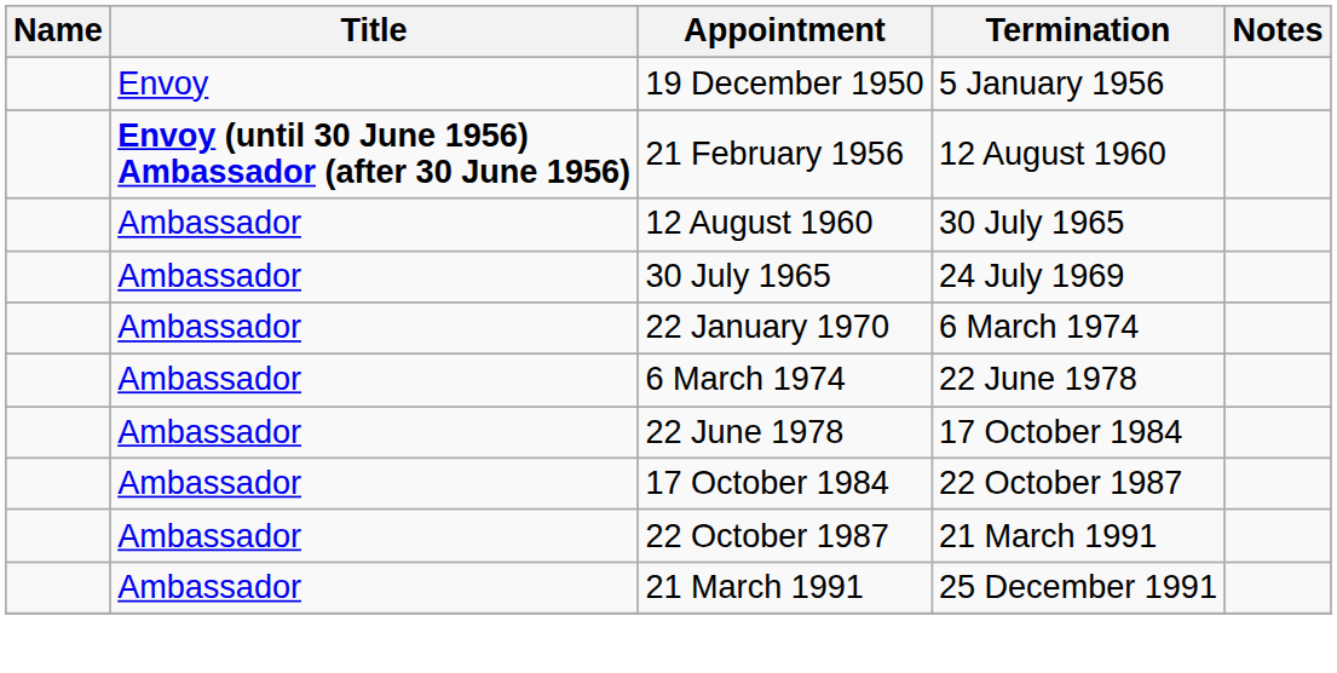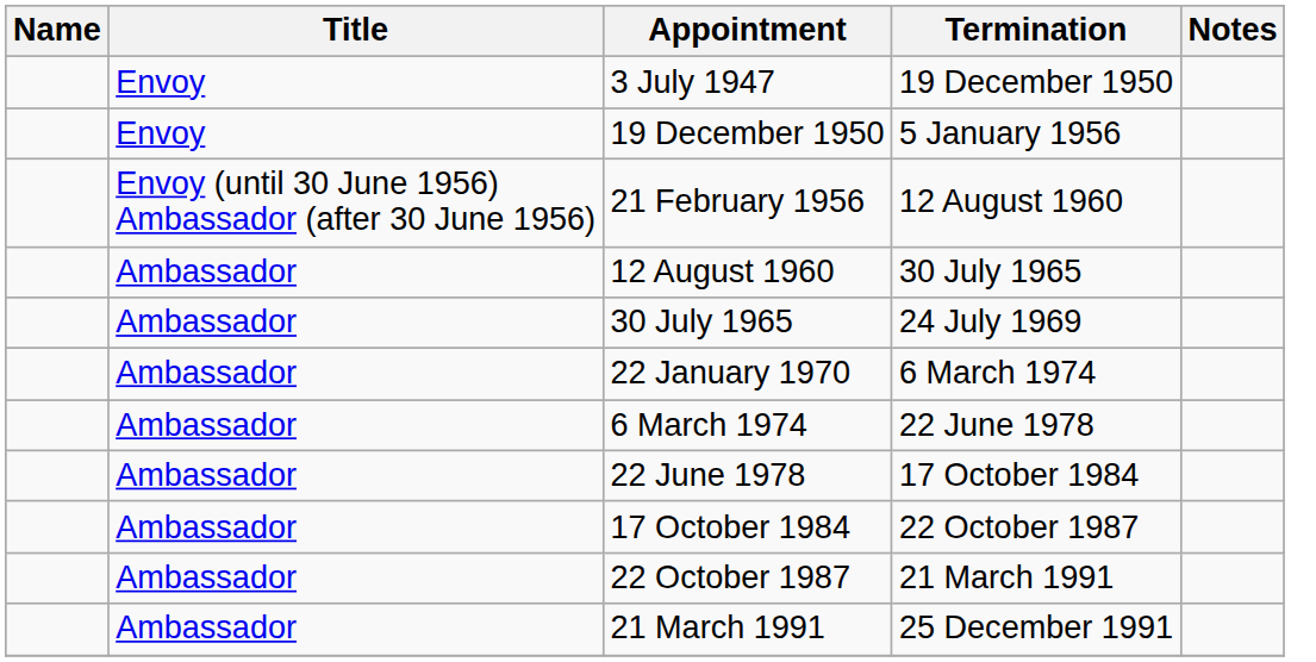+ row: Envoy | 3 July 1947 | 19 December 1950
21 February 1956 | Title: bold -> normal
